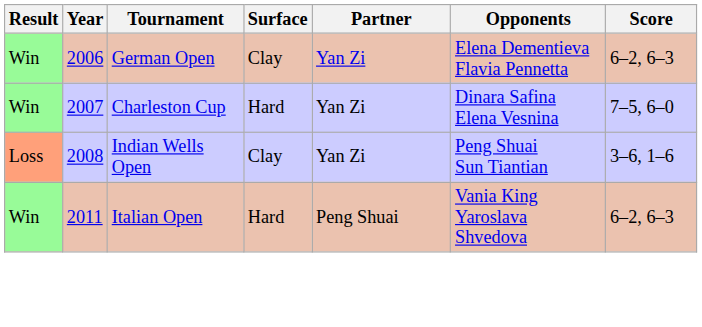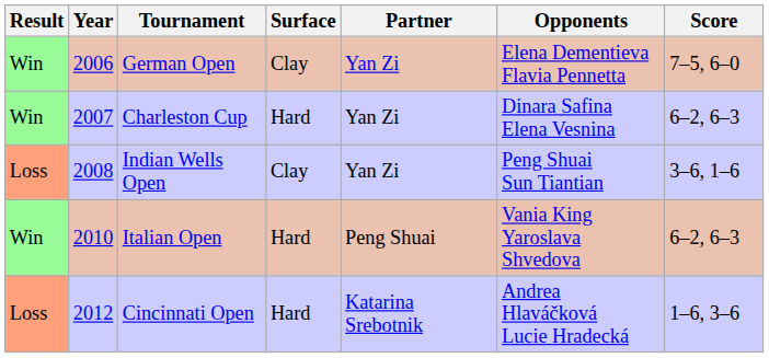German Open | Score: 6–2, 6–3 -> 7–5, 6–0
Charleston Cup | Score: 7–5, 6–0 -> 6–2, 6–3
Italian Open | Year: 2011 -> 2010
+ row: Loss | 2012 | Cincinnati Open | Hard | Katarina Srebotnik | Andrea Hlaváčková Lucie Hradecká | 1–6, 3–6
